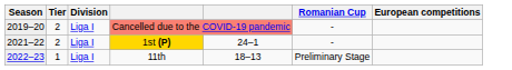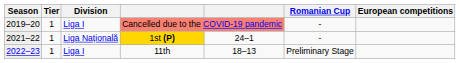Cancelled due to the COVID-19 pandemic | Tier: 2 -> 1
1st (P) | Tier: 2 -> 1
1st (P) | Division: Liga I -> Liga Națională
